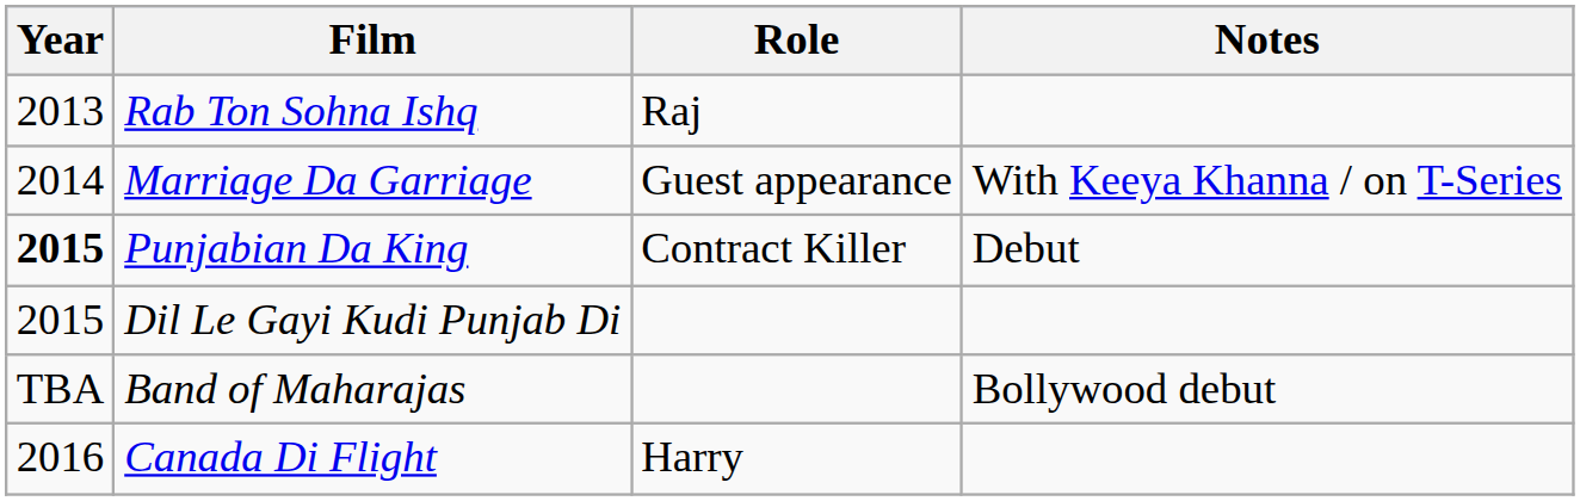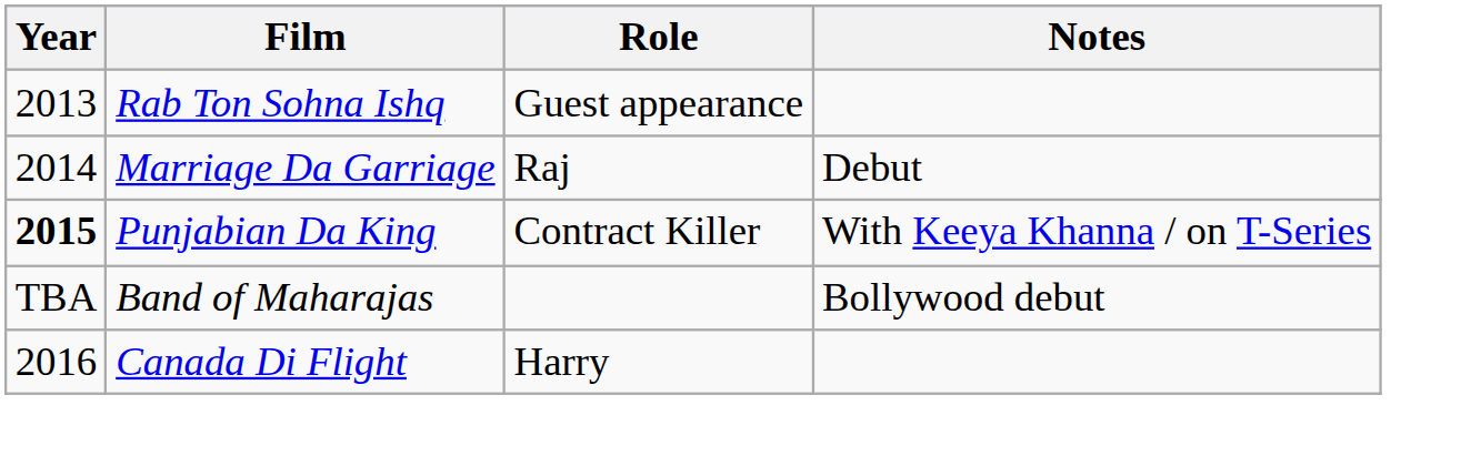Rab Ton Sohna Ishq | Role: Raj -> Guest appearance
Marriage Da Garriage | Role: Guest appearance -> Raj
Marriage Da Garriage | Notes: With Keeya Khanna / on T-Series -> Debut
Punjabian Da King | Notes: Debut -> With Keeya Khanna / on T-Series
- row: 2015 | Dil Le Gayi Kudi Punjab Di
